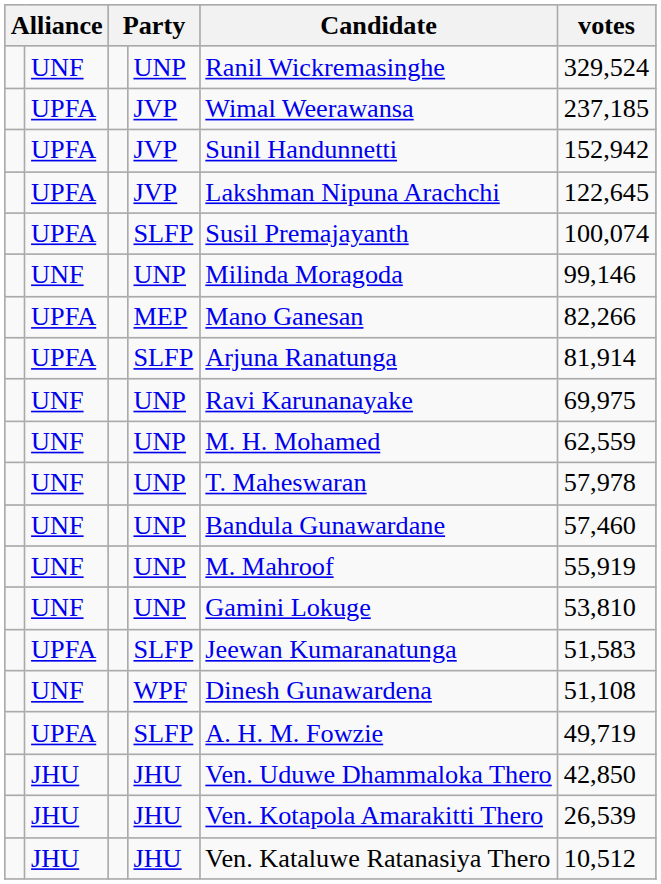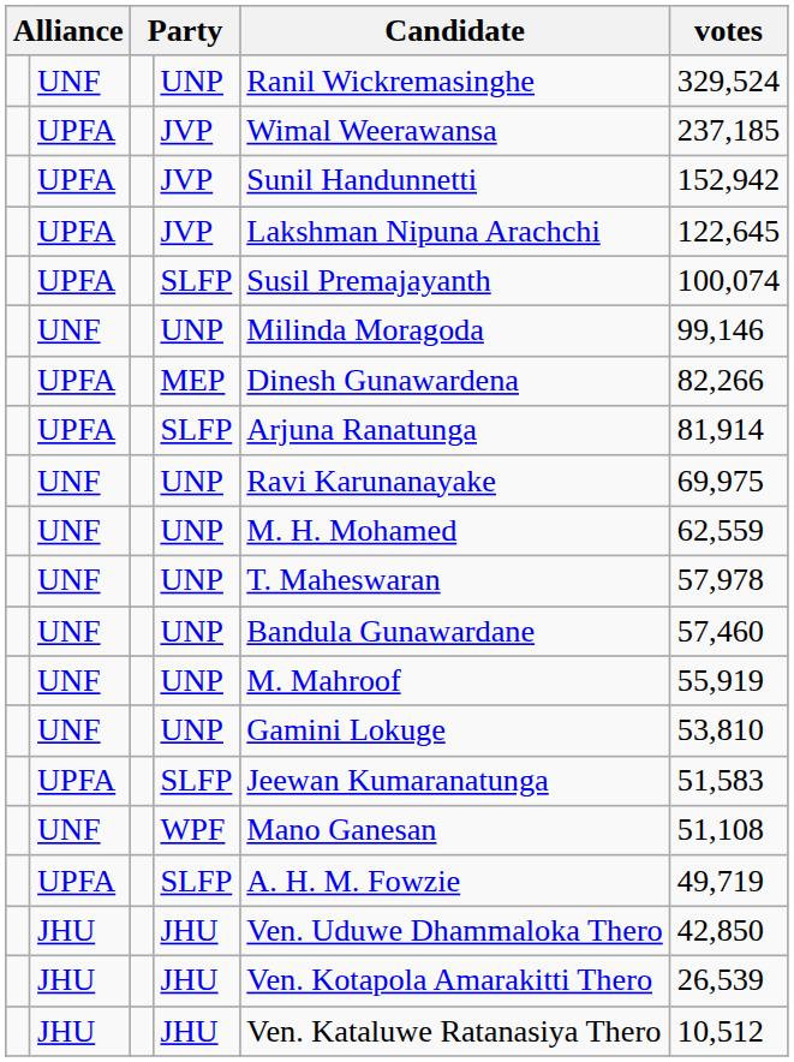MEP | Candidate: Mano Ganesan -> Dinesh Gunawardena
WPF | Candidate: Dinesh Gunawardena -> Mano Ganesan
